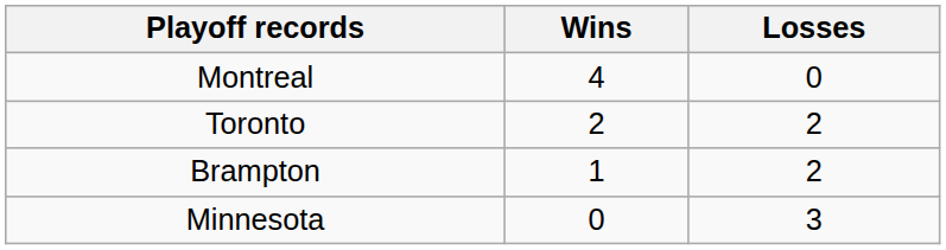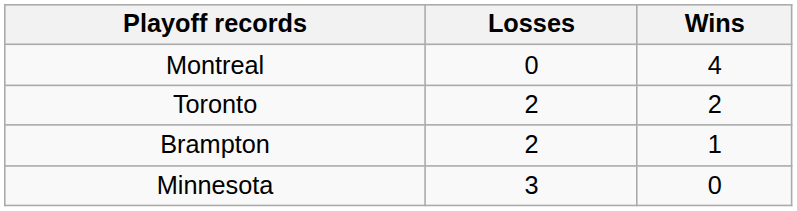columns swapped: Wins <-> Losses
